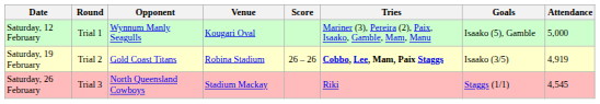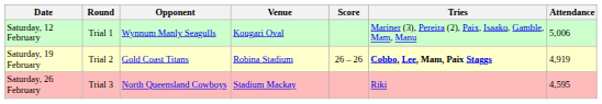- column: Goals | Isaako (5), Gamble | Isaako (3/5) | Staggs (1/1)
Saturday, 12 February | Attendance: 5,000 -> 5,006
Saturday, 26 February | Attendance: 4,545 -> 4,595
